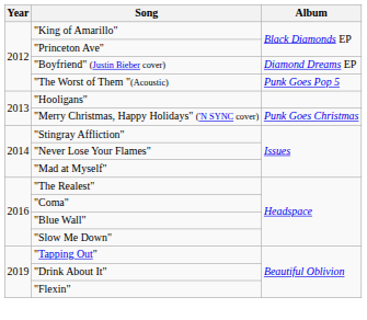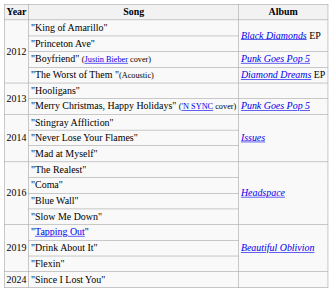"Boyfriend" (Justin Bieber cover) | Album: Diamond Dreams EP -> Punk Goes Pop 5
"The Worst of Them "(Acoustic) | Album: Punk Goes Pop 5 -> Diamond Dreams EP
"Merry Christmas, Happy Holidays" ('N SYNC cover) | Album: Punk Goes Christmas -> Punk Goes Pop 5
+ row: 2024 | "Since I Lost You"
